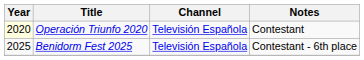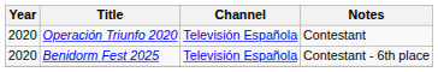Operación Triunfo 2020 | Year: lightyellow background -> no background
Benidorm Fest 2025 | Year: 2025 -> 2020
